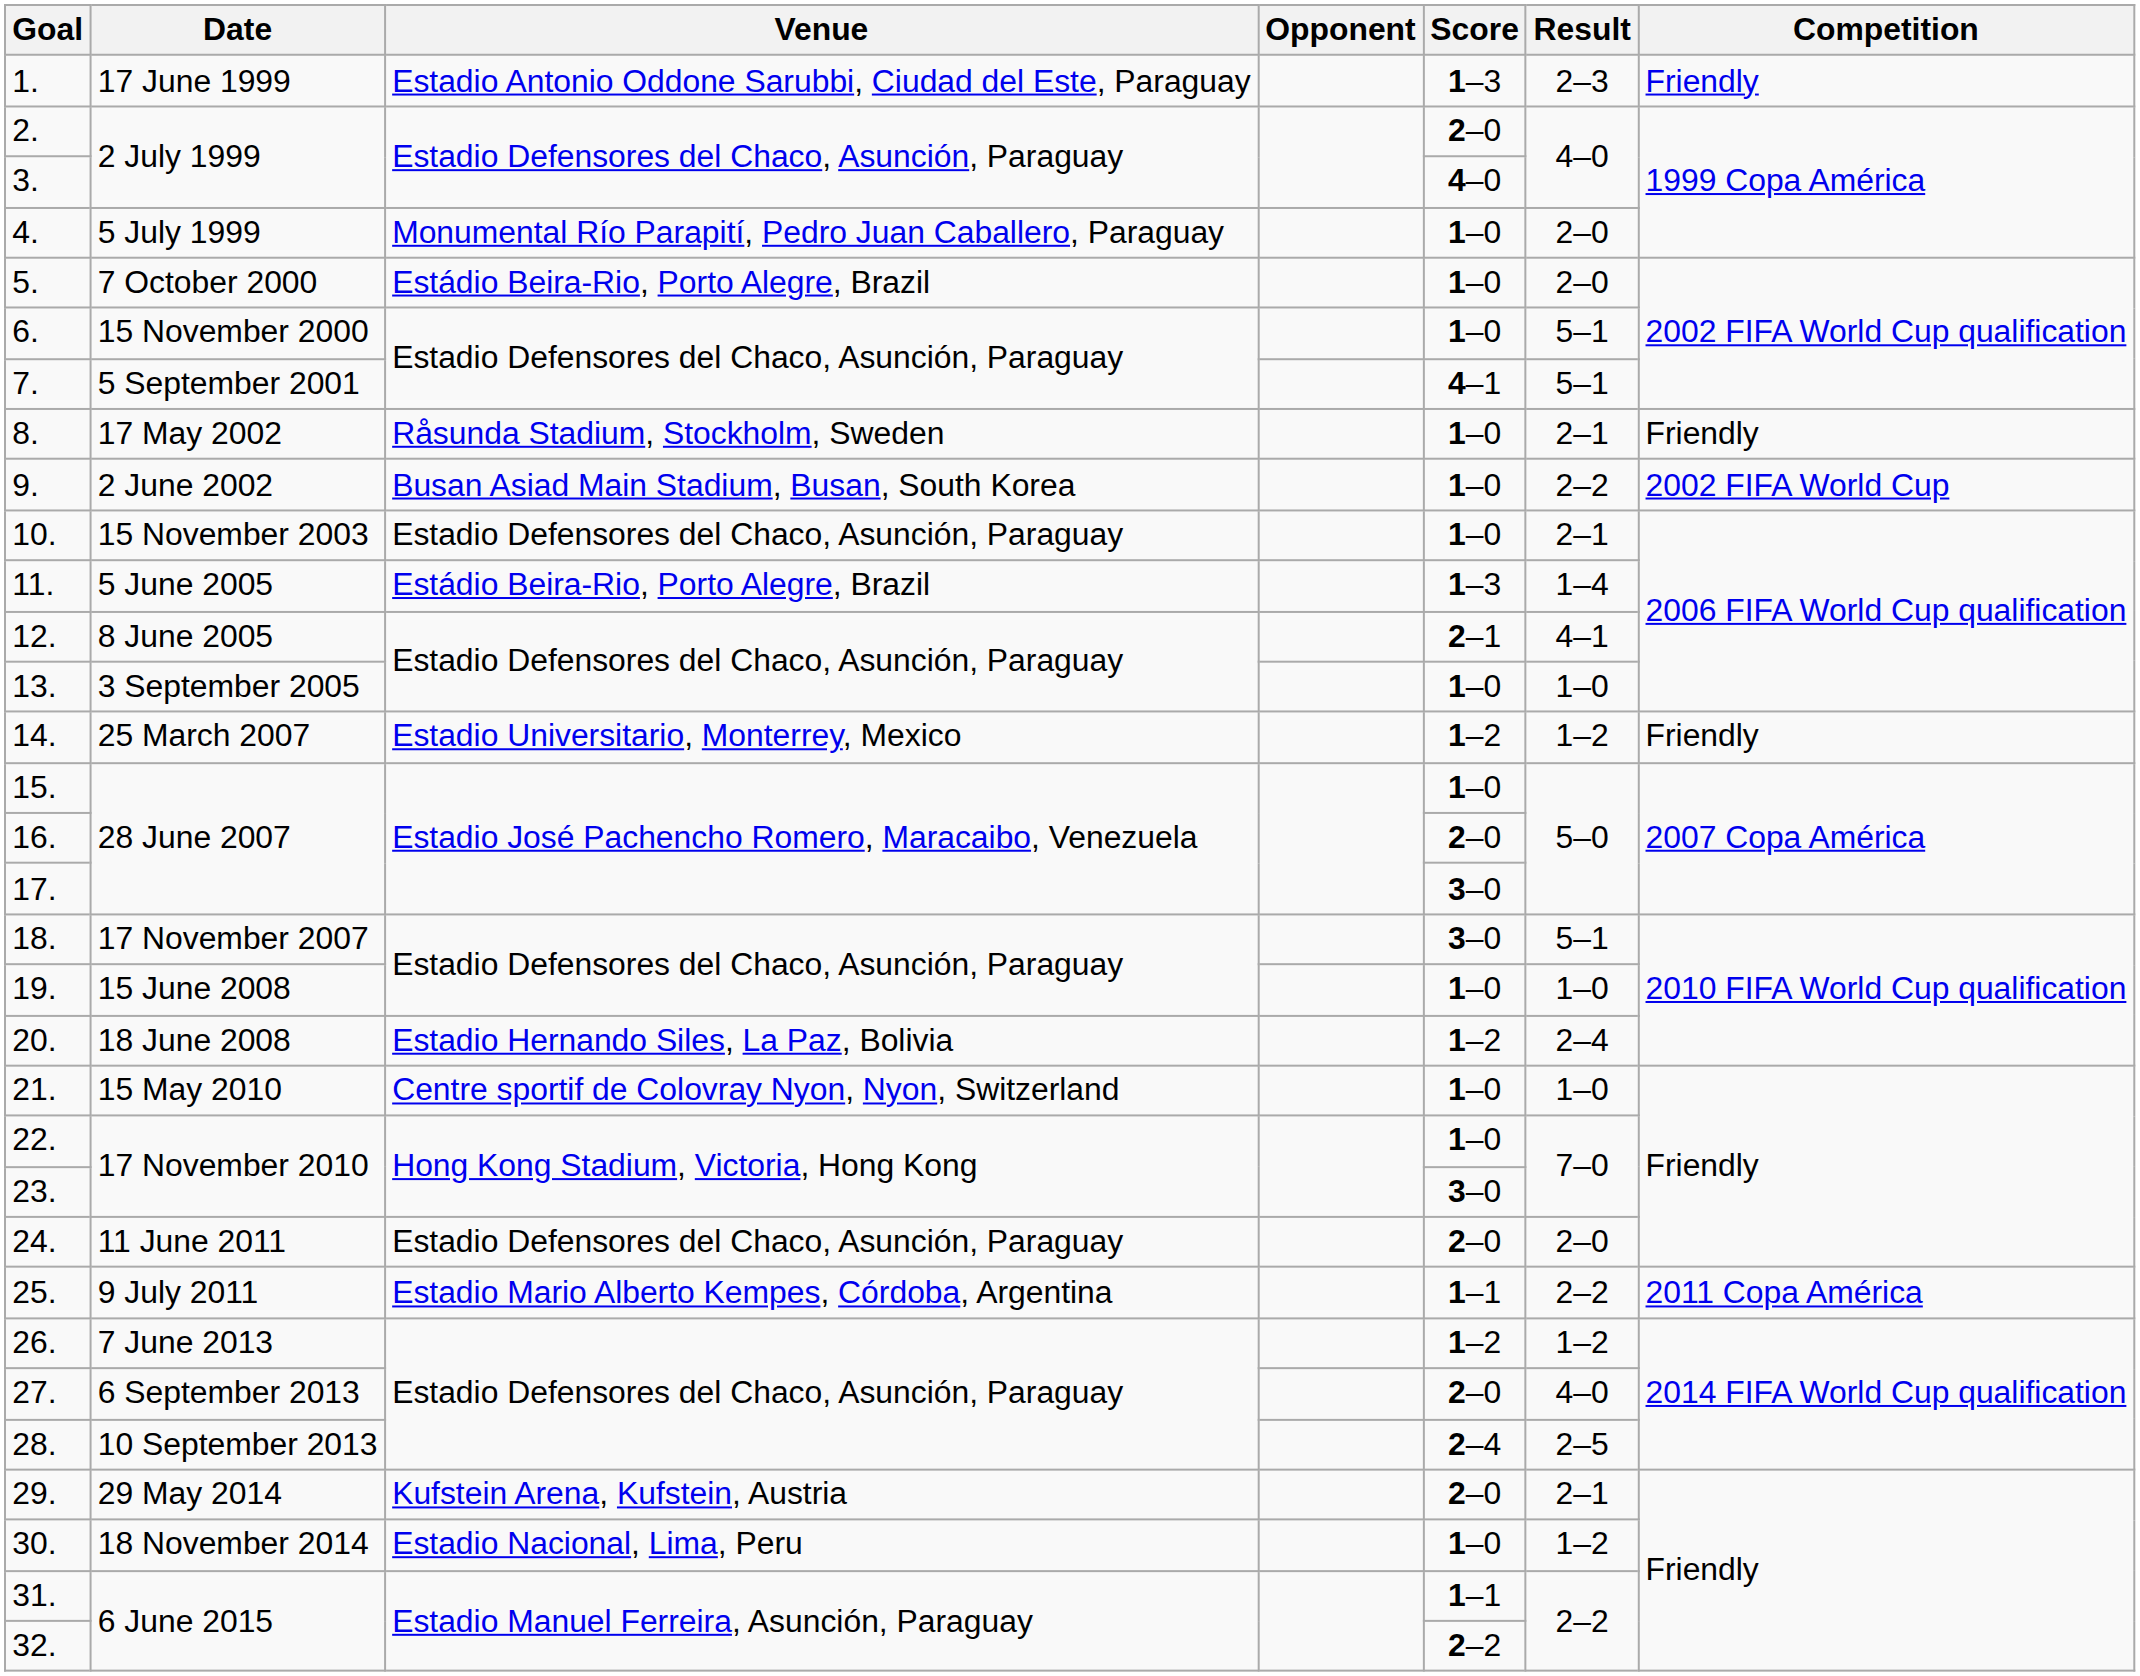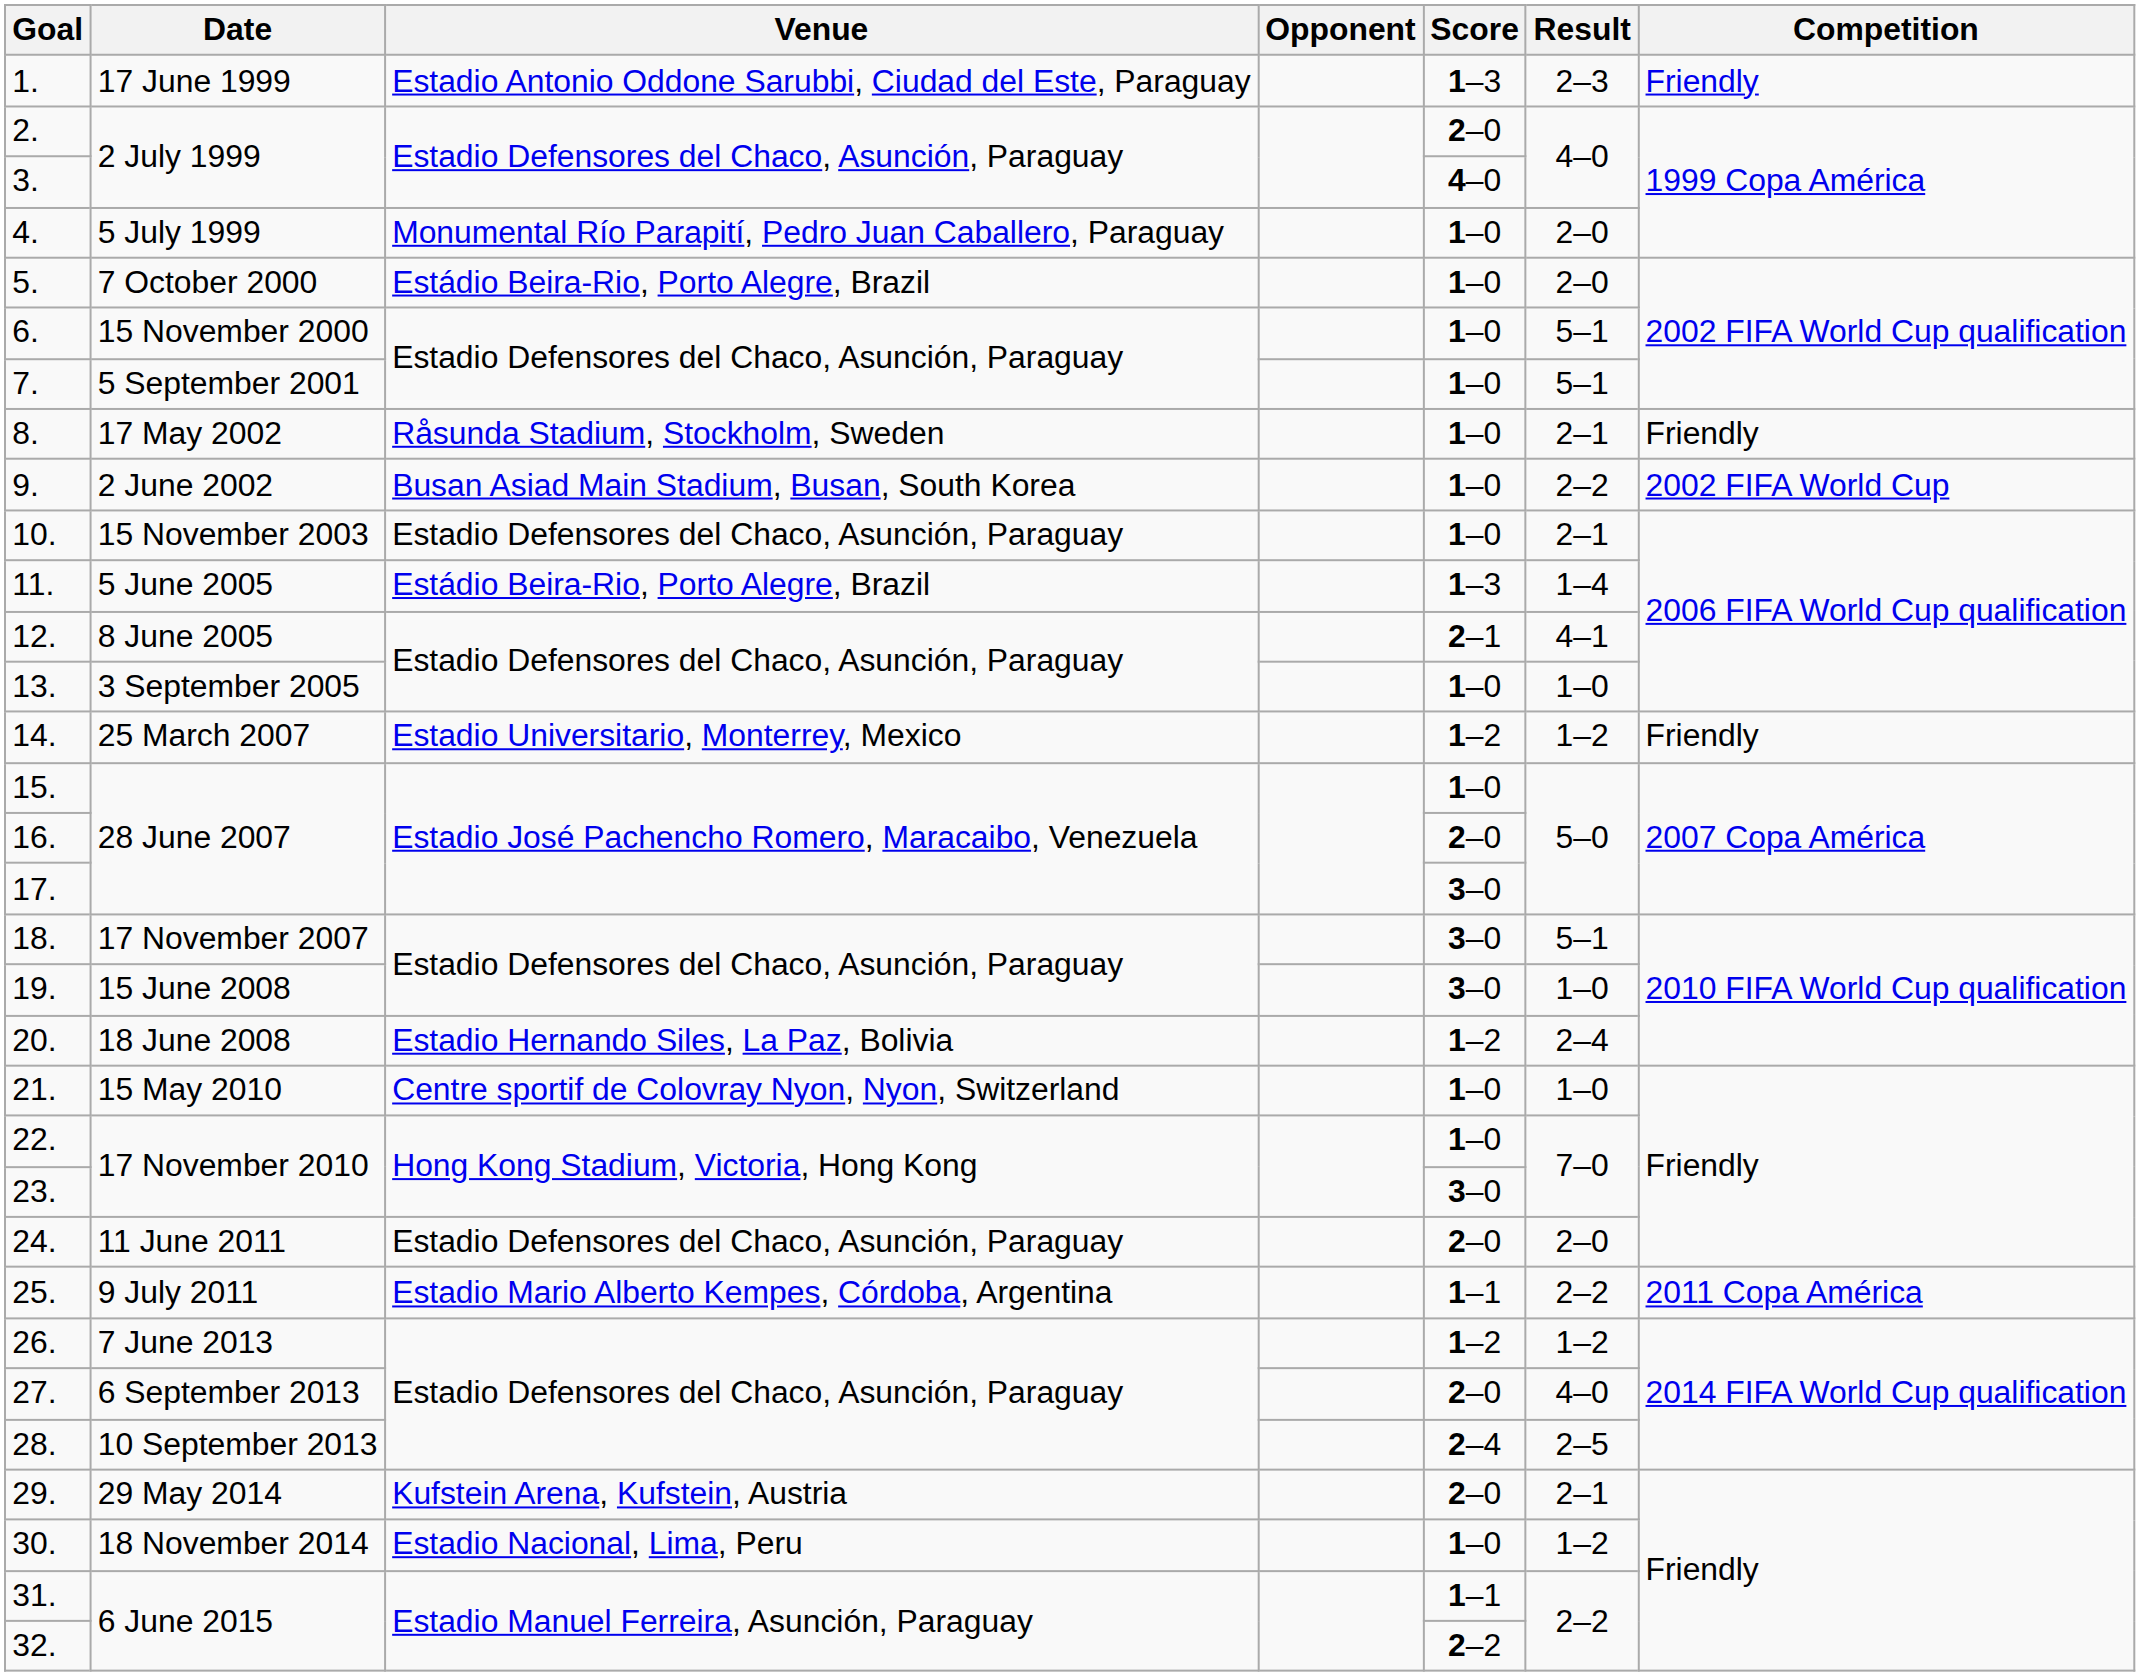7. | Score: 4–1 -> 1–0
19. | Score: 1–0 -> 3–0
